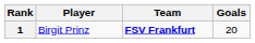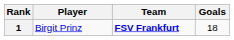1 | Goals: 20 -> 18
